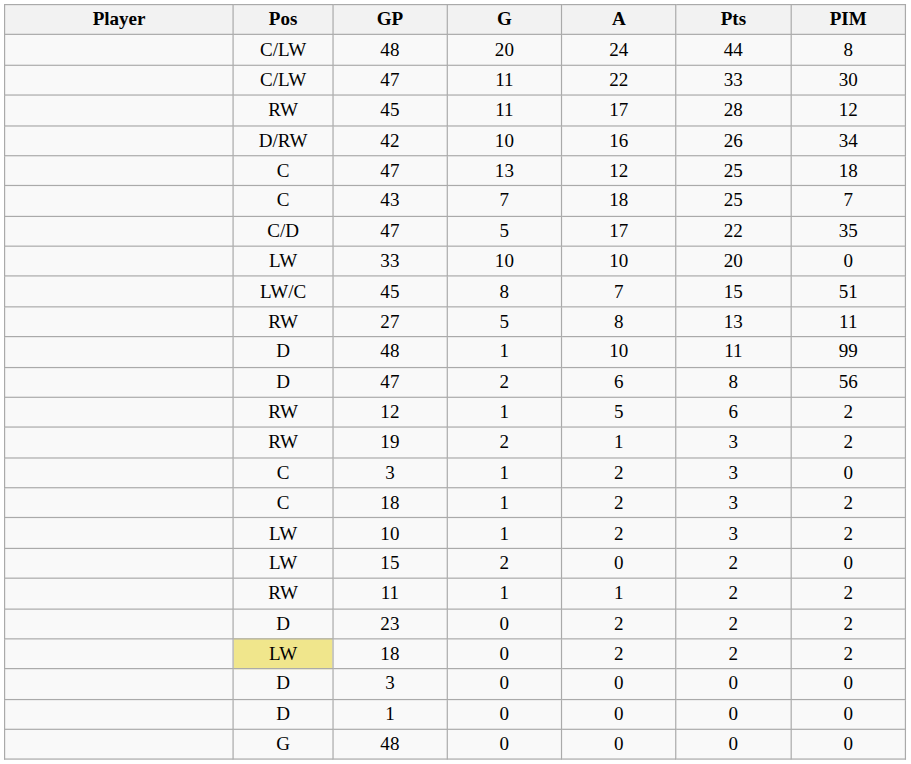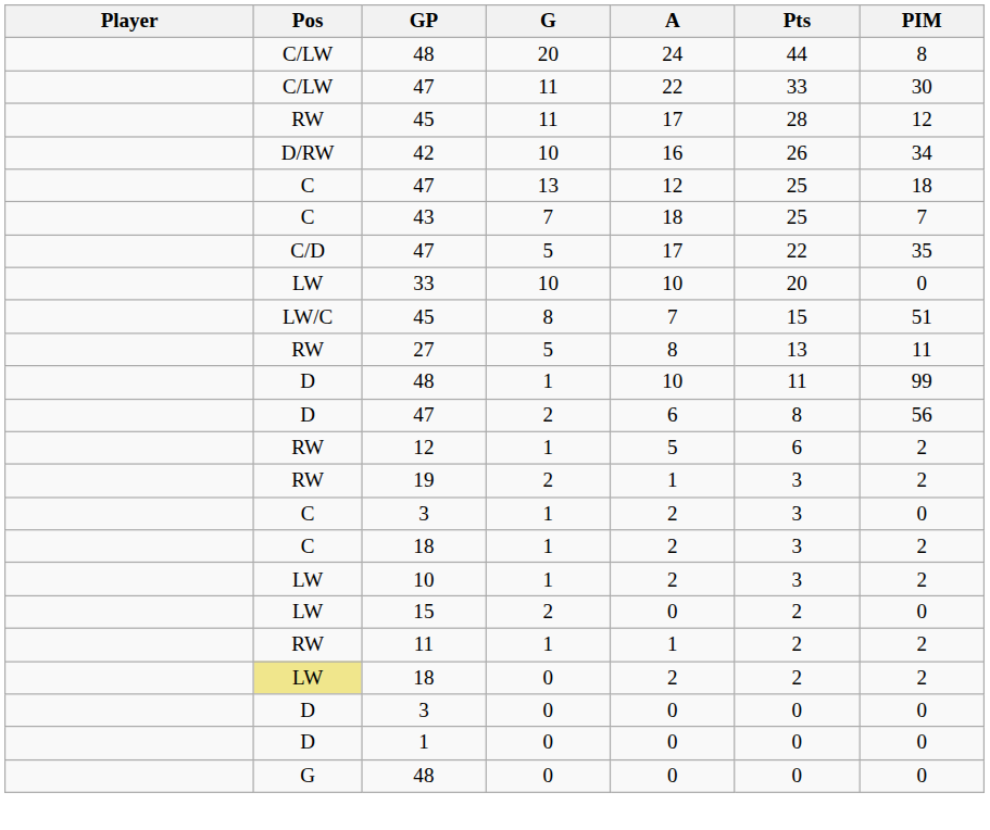- row: D | 23 | 0 | 2 | 2 | 2
